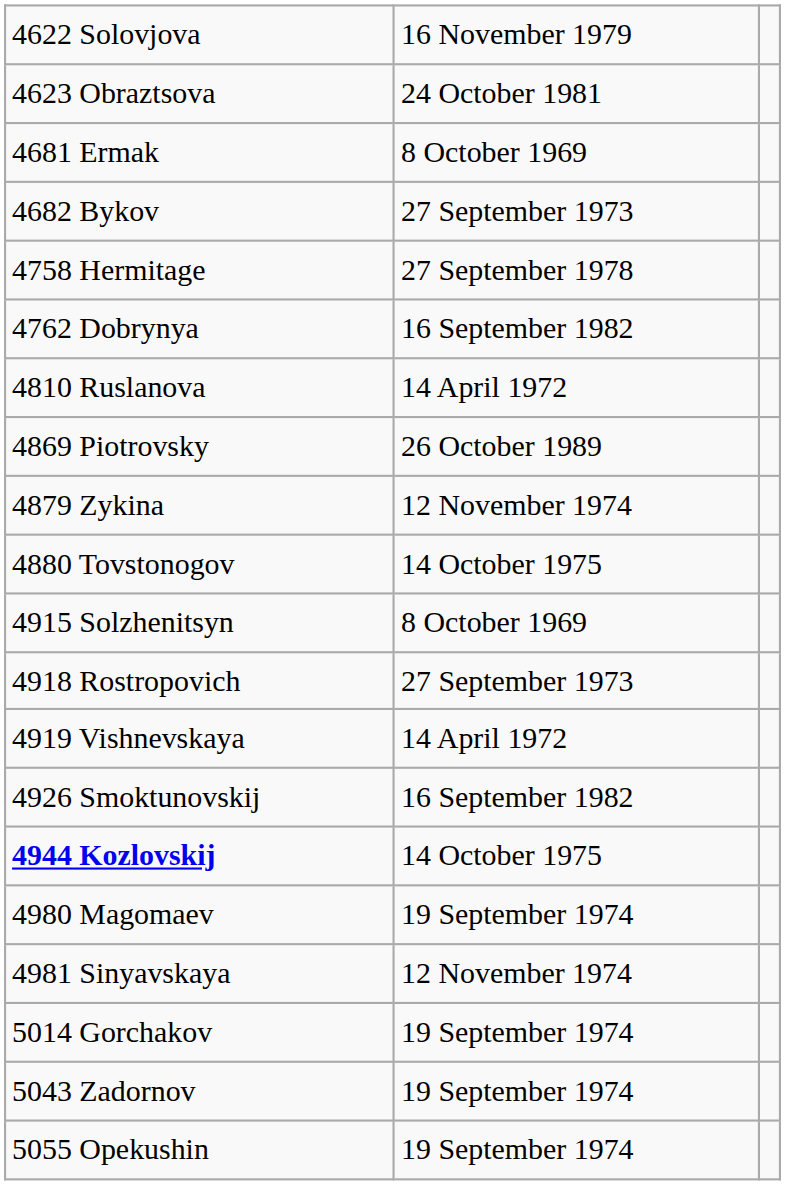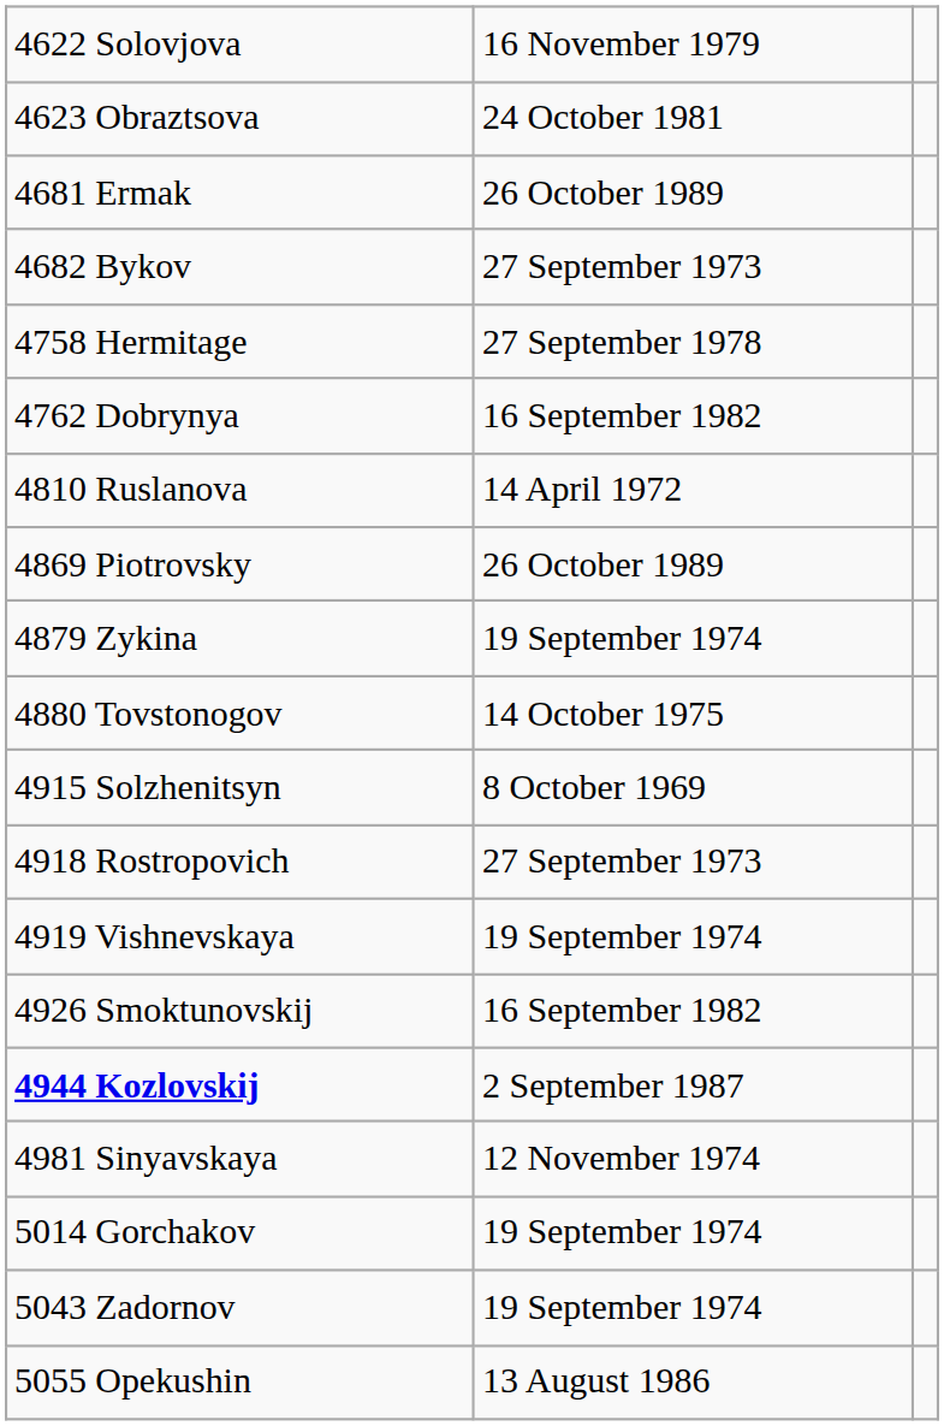4681 Ermak | column 2: 8 October 1969 -> 26 October 1989
4879 Zykina | column 2: 12 November 1974 -> 19 September 1974
4919 Vishnevskaya | column 2: 14 April 1972 -> 19 September 1974
4944 Kozlovskij | column 2: 14 October 1975 -> 2 September 1987
- row: 4980 Magomaev | 19 September 1974
5055 Opekushin | column 2: 19 September 1974 -> 13 August 1986
